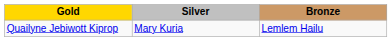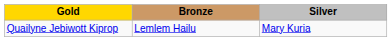columns swapped: Silver <-> Bronze
